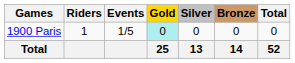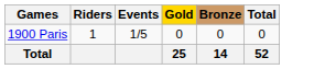- column: Silver | 0 | 13
1900 Paris | Gold: paleturquoise background -> no background
